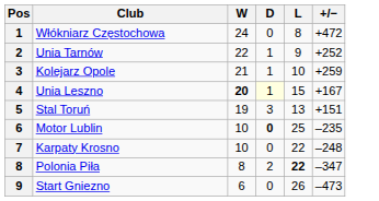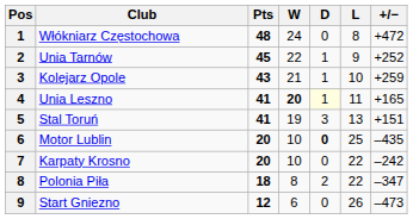+ column: Pts | 48 | 45 | 43 | 41 | 41 | 20 | 20 | 18 | 12
Unia Leszno | L: 15 -> 11
Unia Leszno | +/−: +167 -> +165
Motor Lublin | +/−: –235 -> –435
Karpaty Krosno | +/−: –248 -> –242
Polonia Piła | L: bold -> normal
